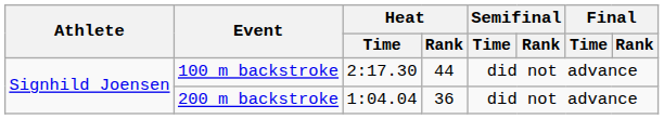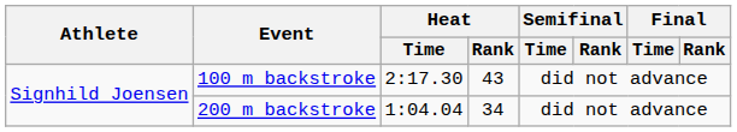100 m backstroke | Heat / Rank: 44 -> 43
200 m backstroke | Heat / Rank: 36 -> 34
